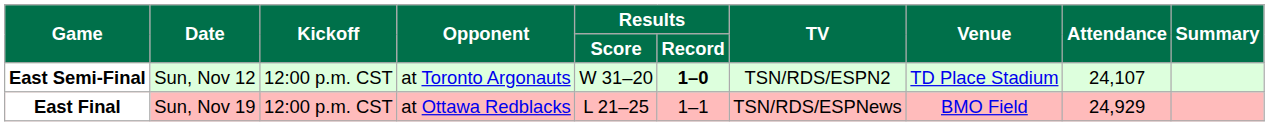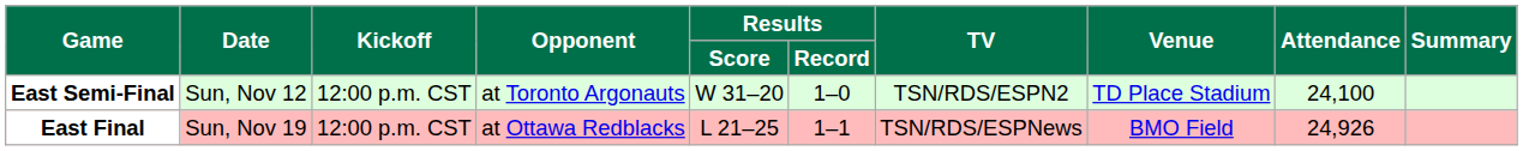East Semi-Final | Results / Record: bold -> normal
East Semi-Final | Attendance: 24,107 -> 24,100
East Final | Attendance: 24,929 -> 24,926
